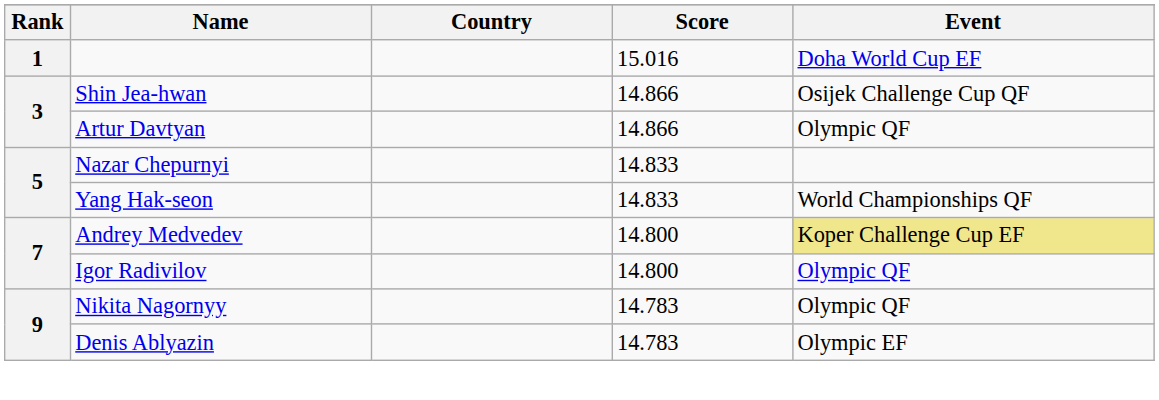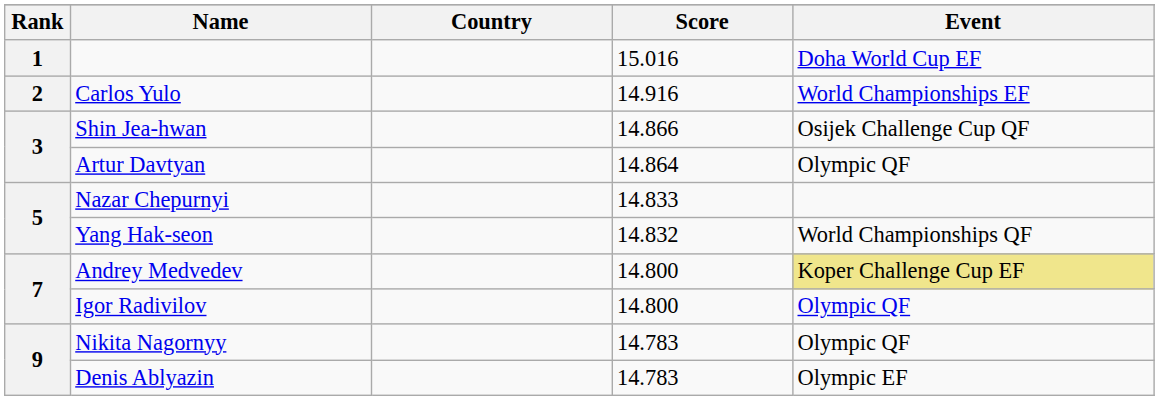+ row: 2 | Carlos Yulo | 14.916 | World Championships EF
Artur Davtyan | Score: 14.866 -> 14.864
Yang Hak-seon | Score: 14.833 -> 14.832
